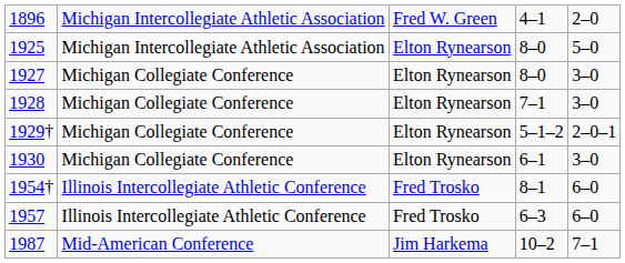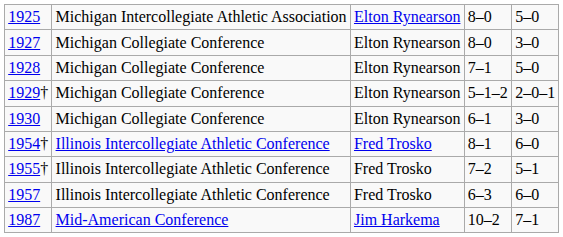- row: 1896 | Michigan Intercollegiate Athletic Association | Fred W. Green | 4–1 | 2–0
1928 | column 5: 3–0 -> 5–0
+ row: 1955† | Illinois Intercollegiate Athletic Conference | Fred Trosko | 7–2 | 5–1
